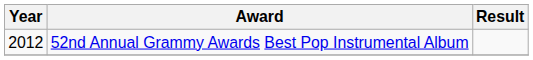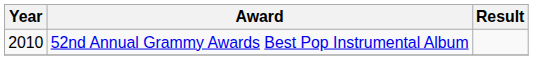52nd Annual Grammy Awards Best Pop Instrumental Album | Year: 2012 -> 2010
